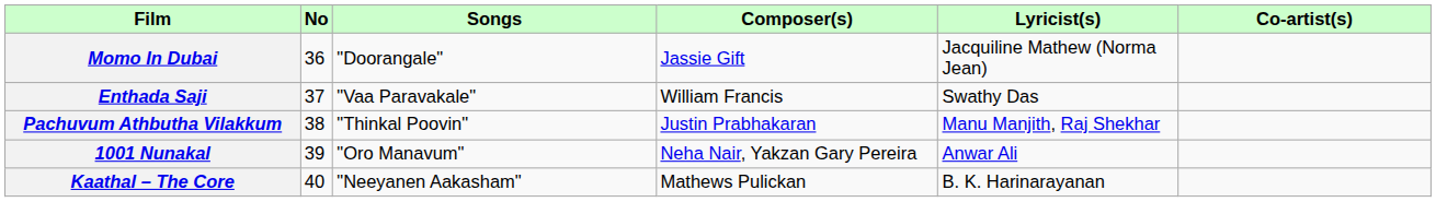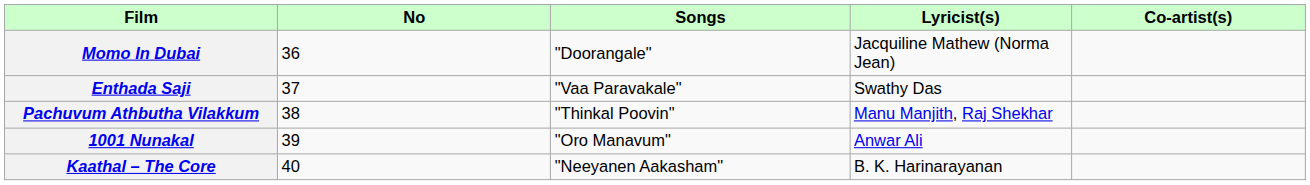- column: Composer(s) | Jassie Gift | William Francis | Justin Prabhakaran | Neha Nair, Yakzan Gary Pereira | Mathews Pulickan
